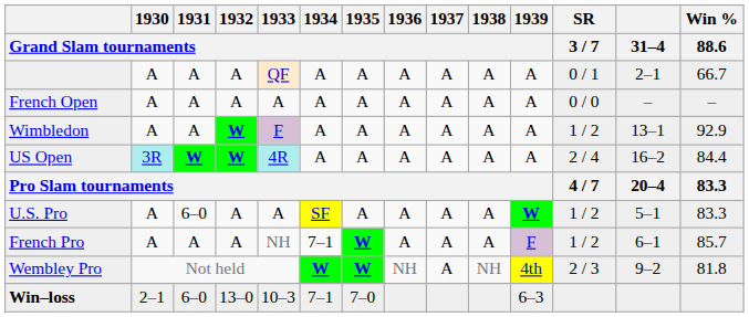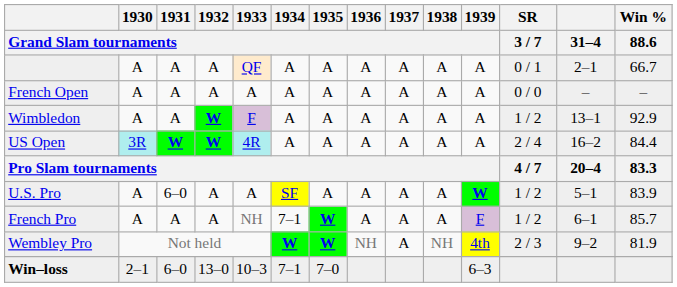U.S. Pro | Win % / 88.6: 83.3 -> 83.9
Wembley Pro | Win % / 88.6: 81.8 -> 81.9
